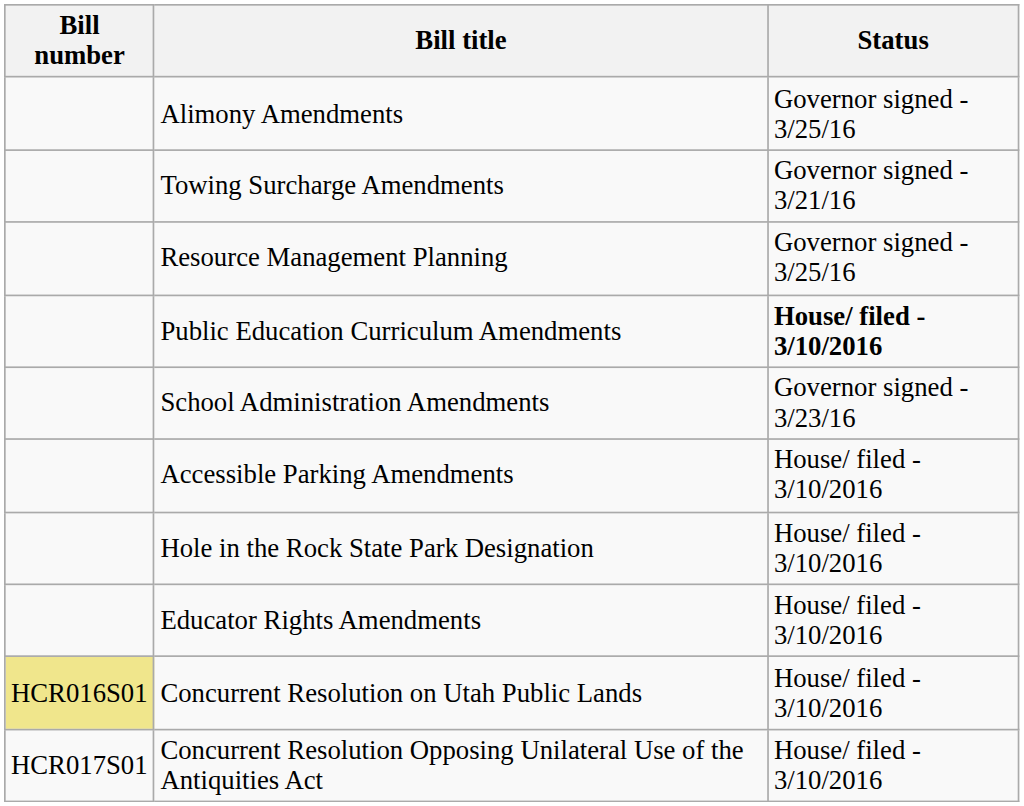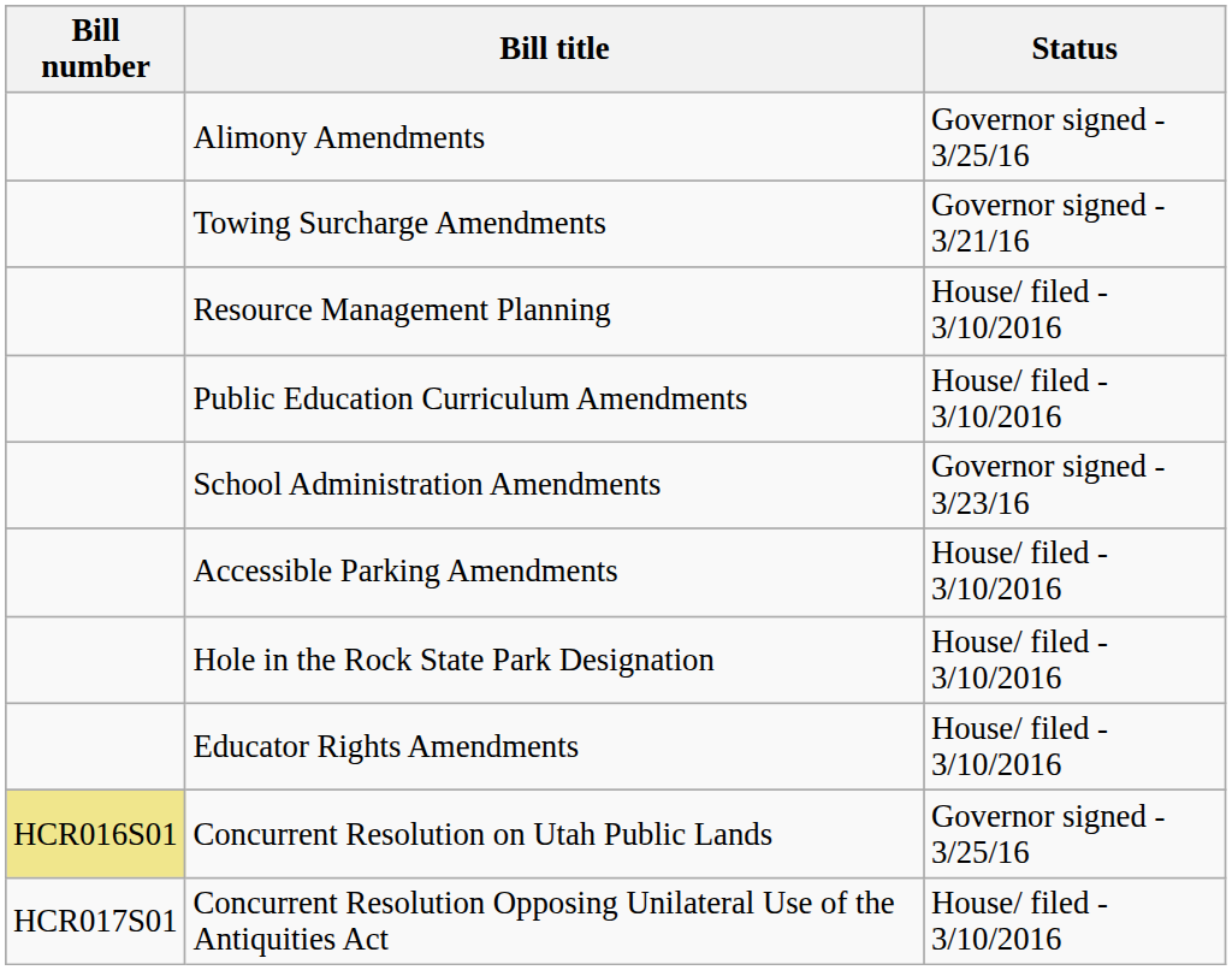Resource Management Planning | Status: Governor signed - 3/25/16 -> House/ filed - 3/10/2016
Public Education Curriculum Amendments | Status: bold -> normal
Concurrent Resolution on Utah Public Lands | Status: House/ filed - 3/10/2016 -> Governor signed - 3/25/16
